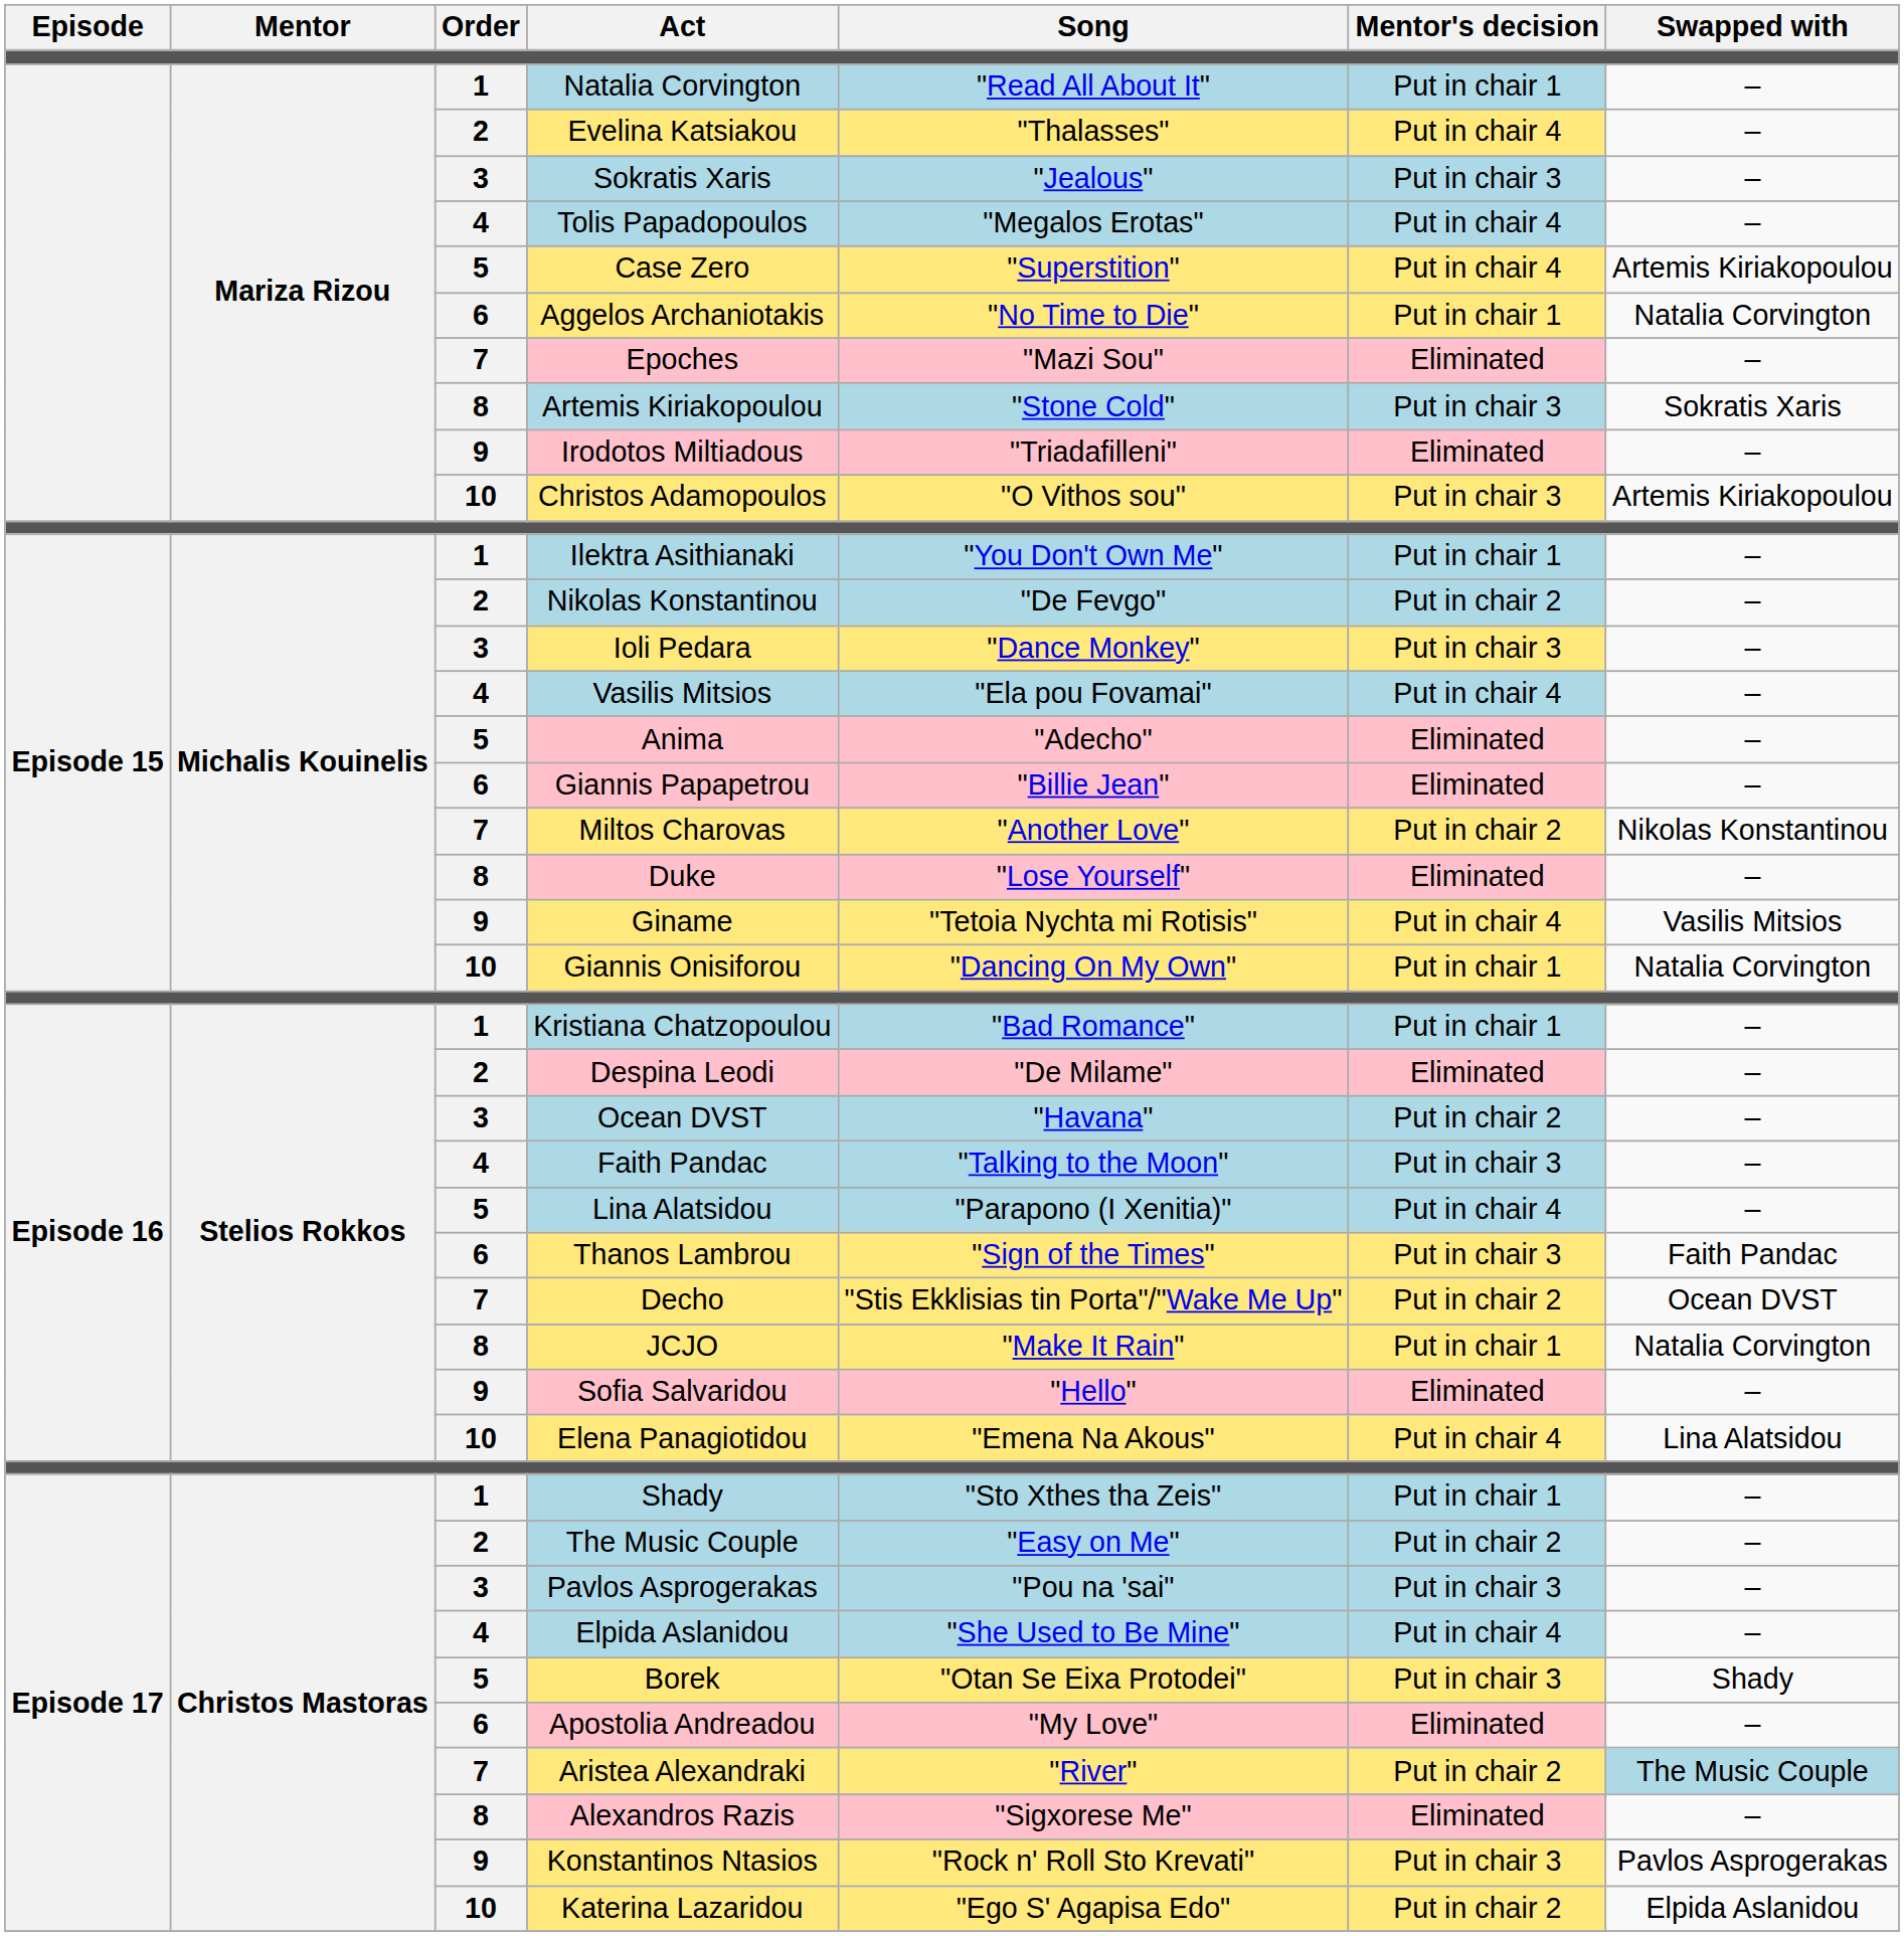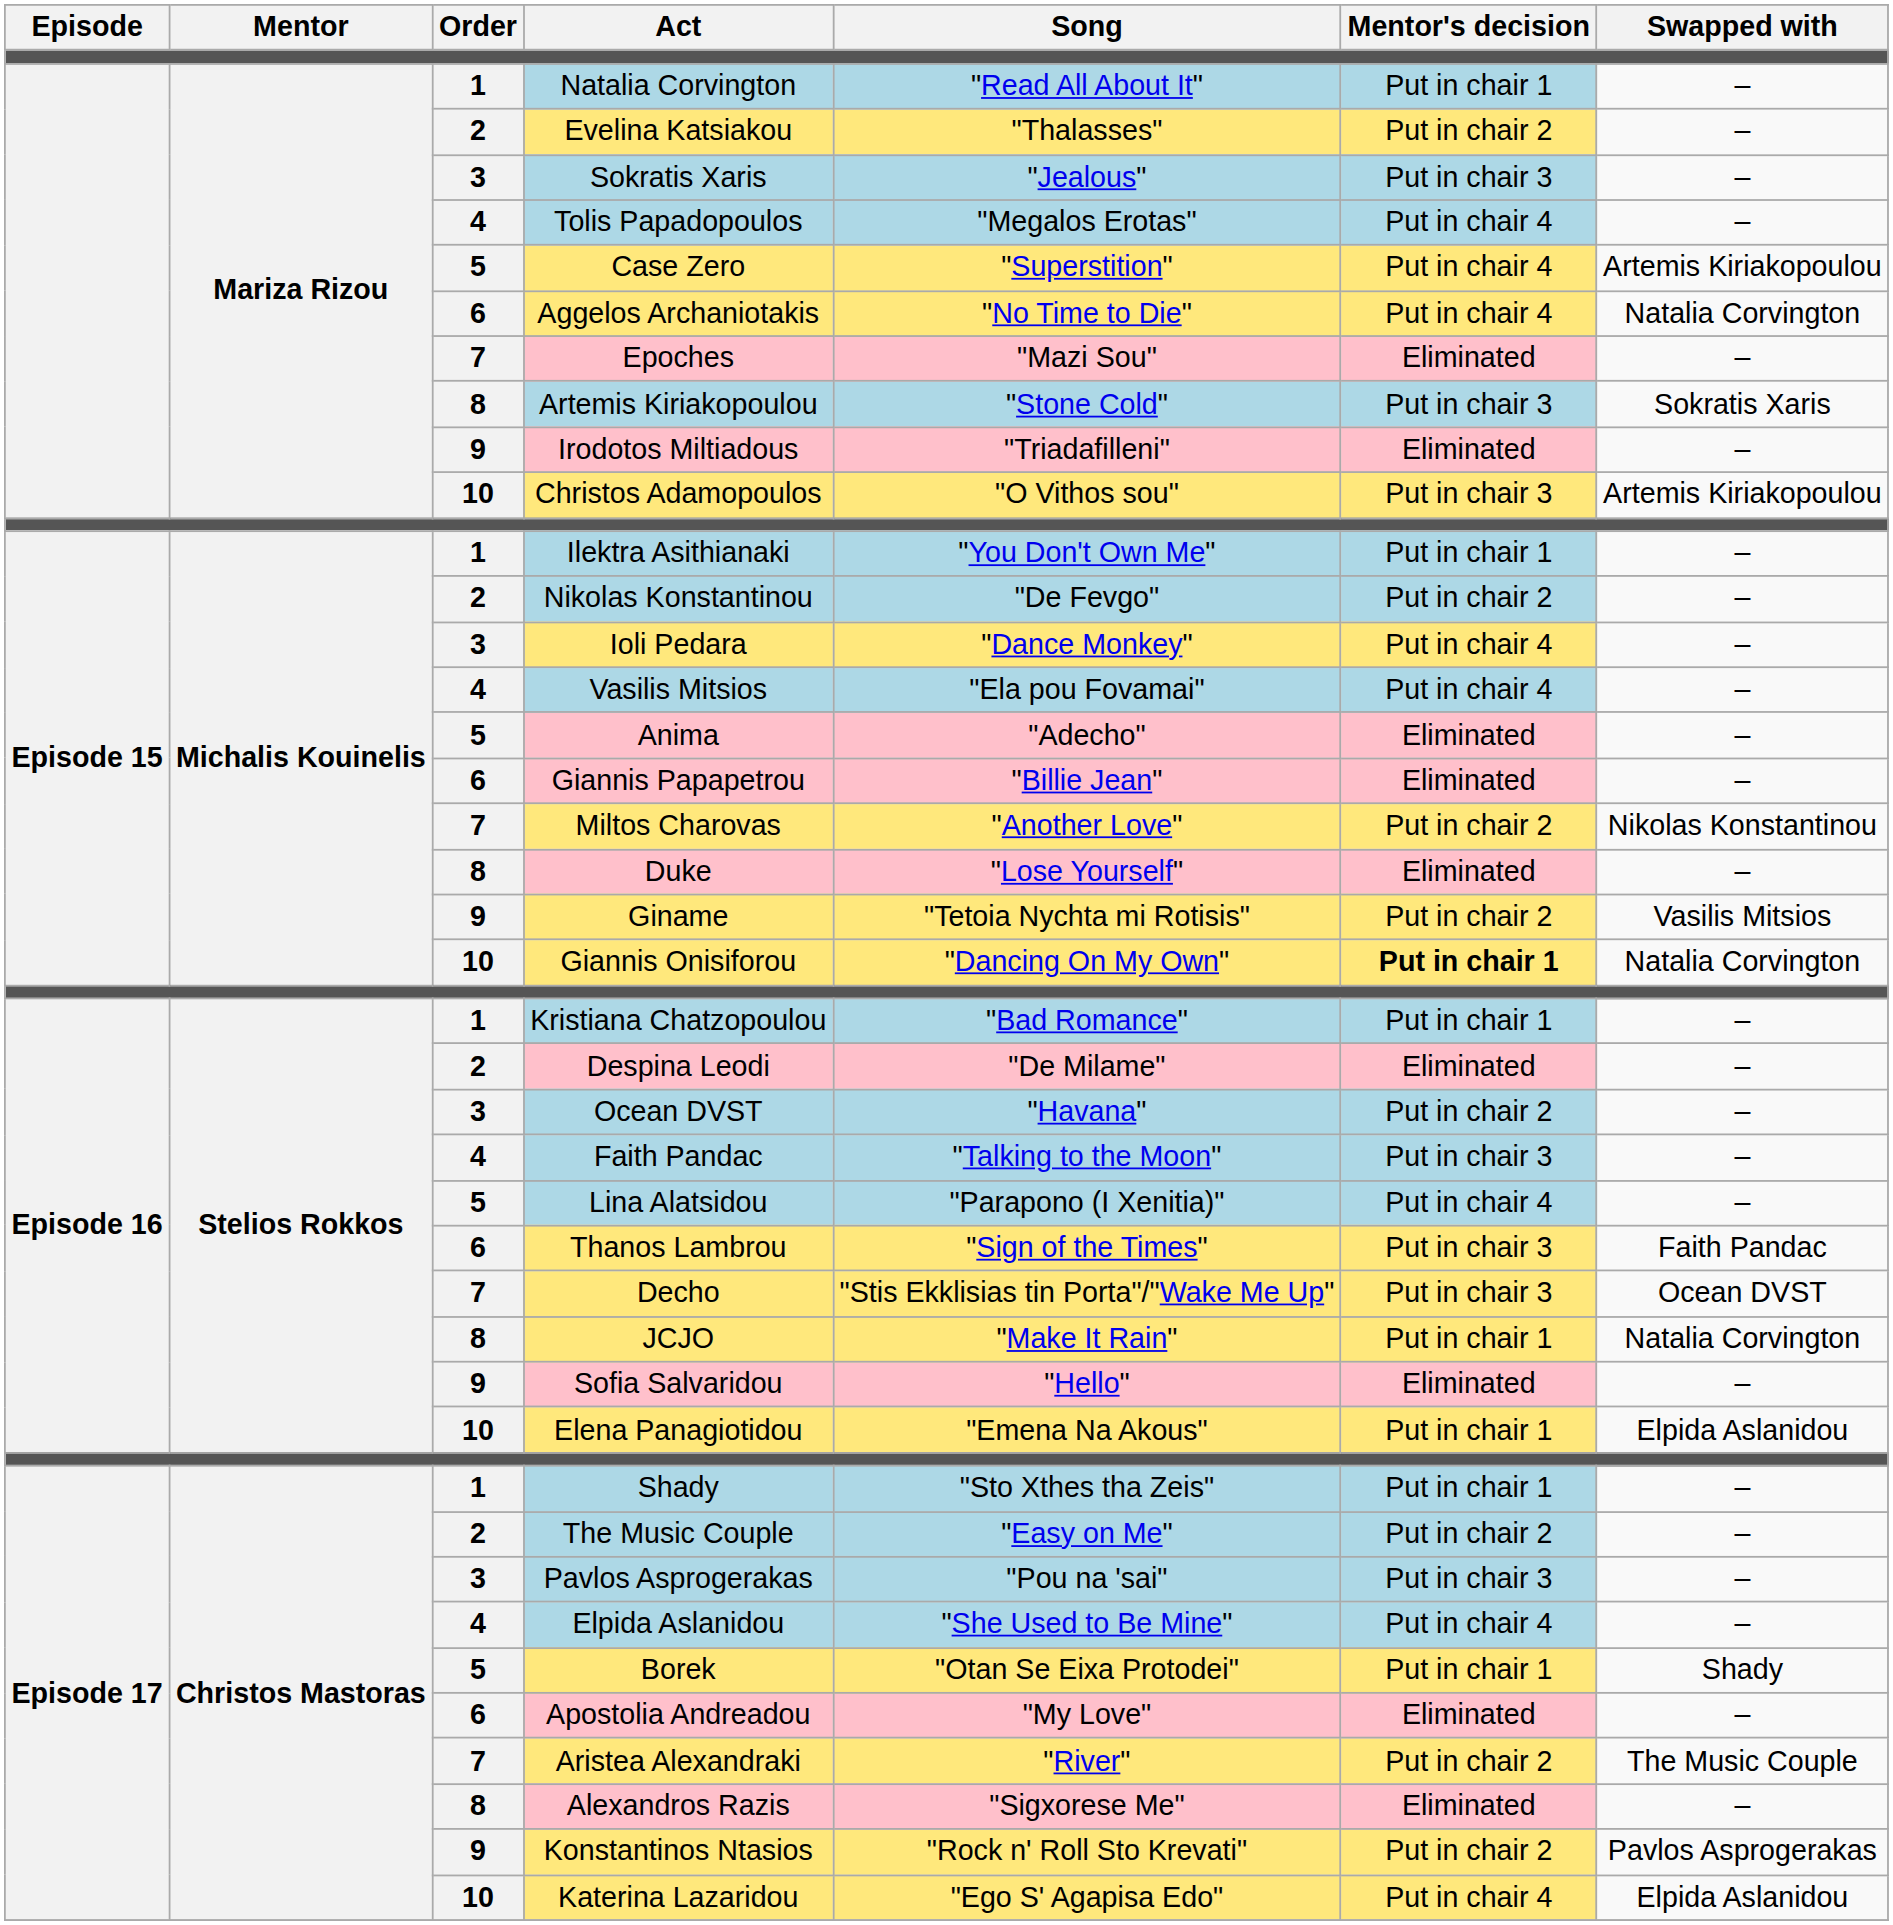Evelina Katsiakou | Mentor's decision: Put in chair 4 -> Put in chair 2
Aggelos Archaniotakis | Mentor's decision: Put in chair 1 -> Put in chair 4
Ioli Pedara | Mentor's decision: Put in chair 3 -> Put in chair 4
Giname | Mentor's decision: Put in chair 4 -> Put in chair 2
Giannis Onisiforou | Mentor's decision: normal -> bold
Decho | Mentor's decision: Put in chair 2 -> Put in chair 3
Elena Panagiotidou | Mentor's decision: Put in chair 4 -> Put in chair 1
Elena Panagiotidou | Swapped with: Lina Alatsidou -> Elpida Aslanidou
Borek | Mentor's decision: Put in chair 3 -> Put in chair 1
Aristea Alexandraki | Swapped with: lightblue background -> no background
Konstantinos Ntasios | Mentor's decision: Put in chair 3 -> Put in chair 2
Katerina Lazaridou | Mentor's decision: Put in chair 2 -> Put in chair 4
